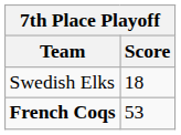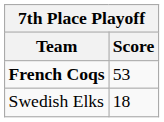rows swapped: Swedish Elks <-> French Coqs
